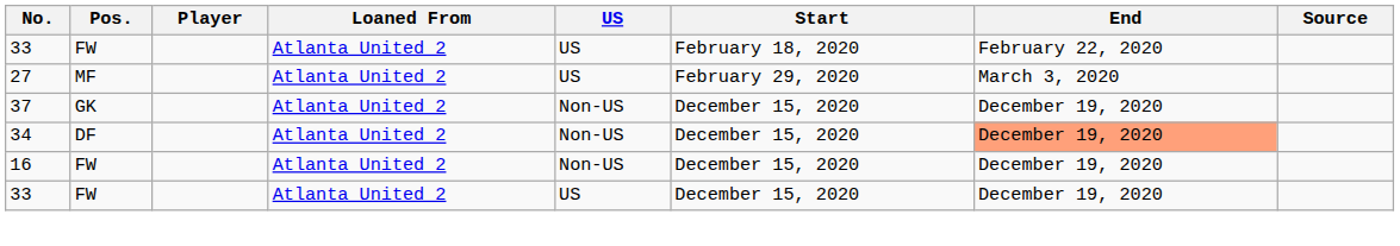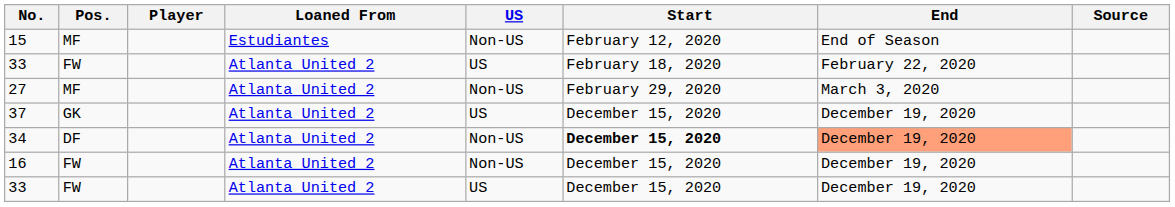+ row: 15 | MF | Estudiantes | Non-US | February 12, 2020 | End of Season
27 | US: US -> Non-US
37 | US: Non-US -> US
34 | Start: normal -> bold
